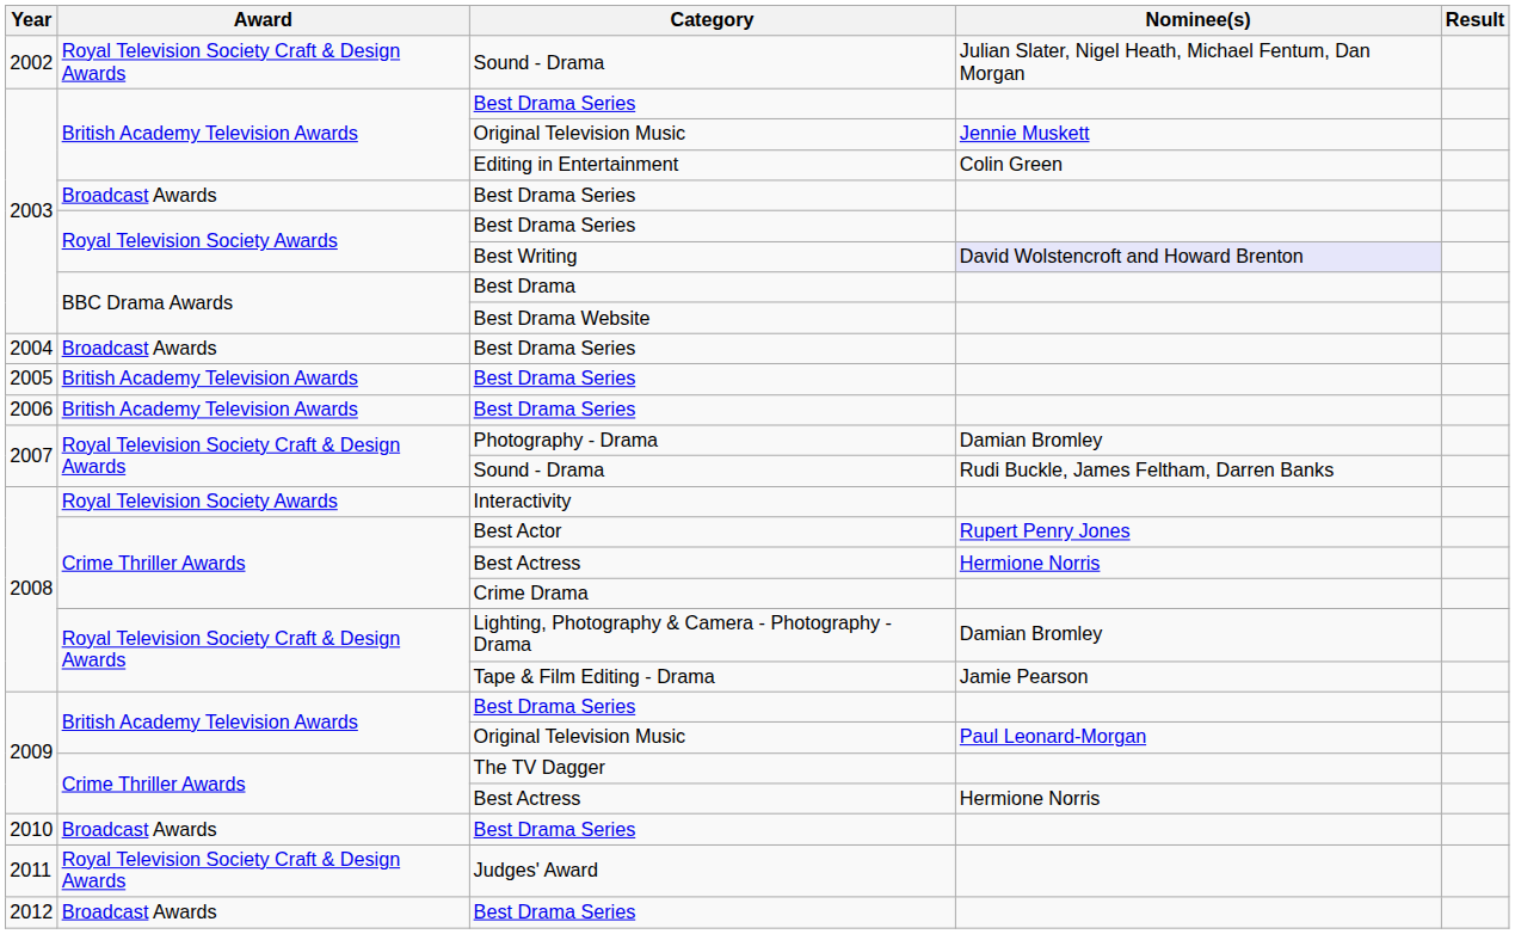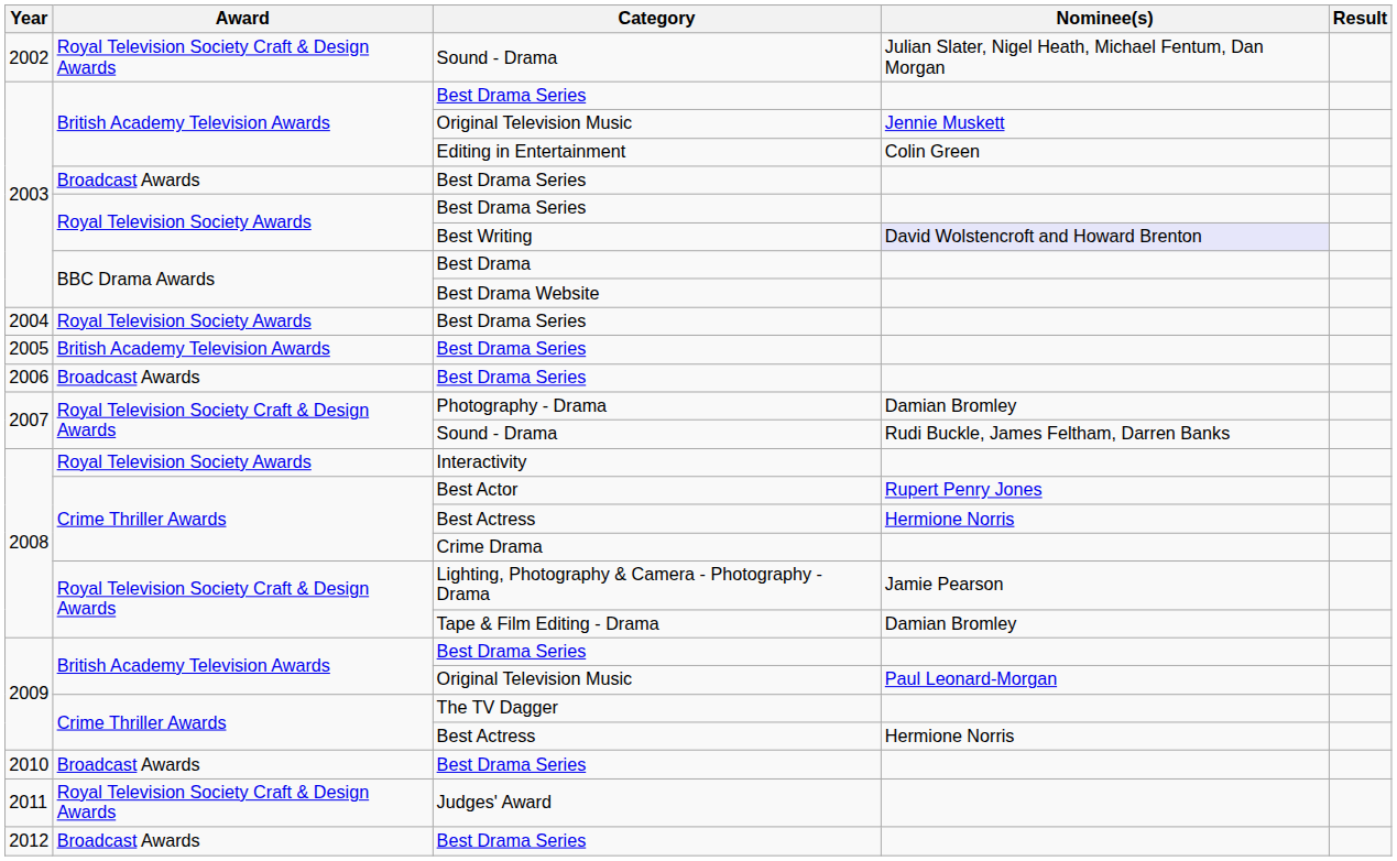2004 / Best Drama Series | Award: Broadcast Awards -> Royal Television Society Awards
2006 / Best Drama Series | Award: British Academy Television Awards -> Broadcast Awards
Lighting, Photography & Camera - Photography - Drama | Nominee(s): Damian Bromley -> Jamie Pearson
Tape & Film Editing - Drama | Nominee(s): Jamie Pearson -> Damian Bromley
